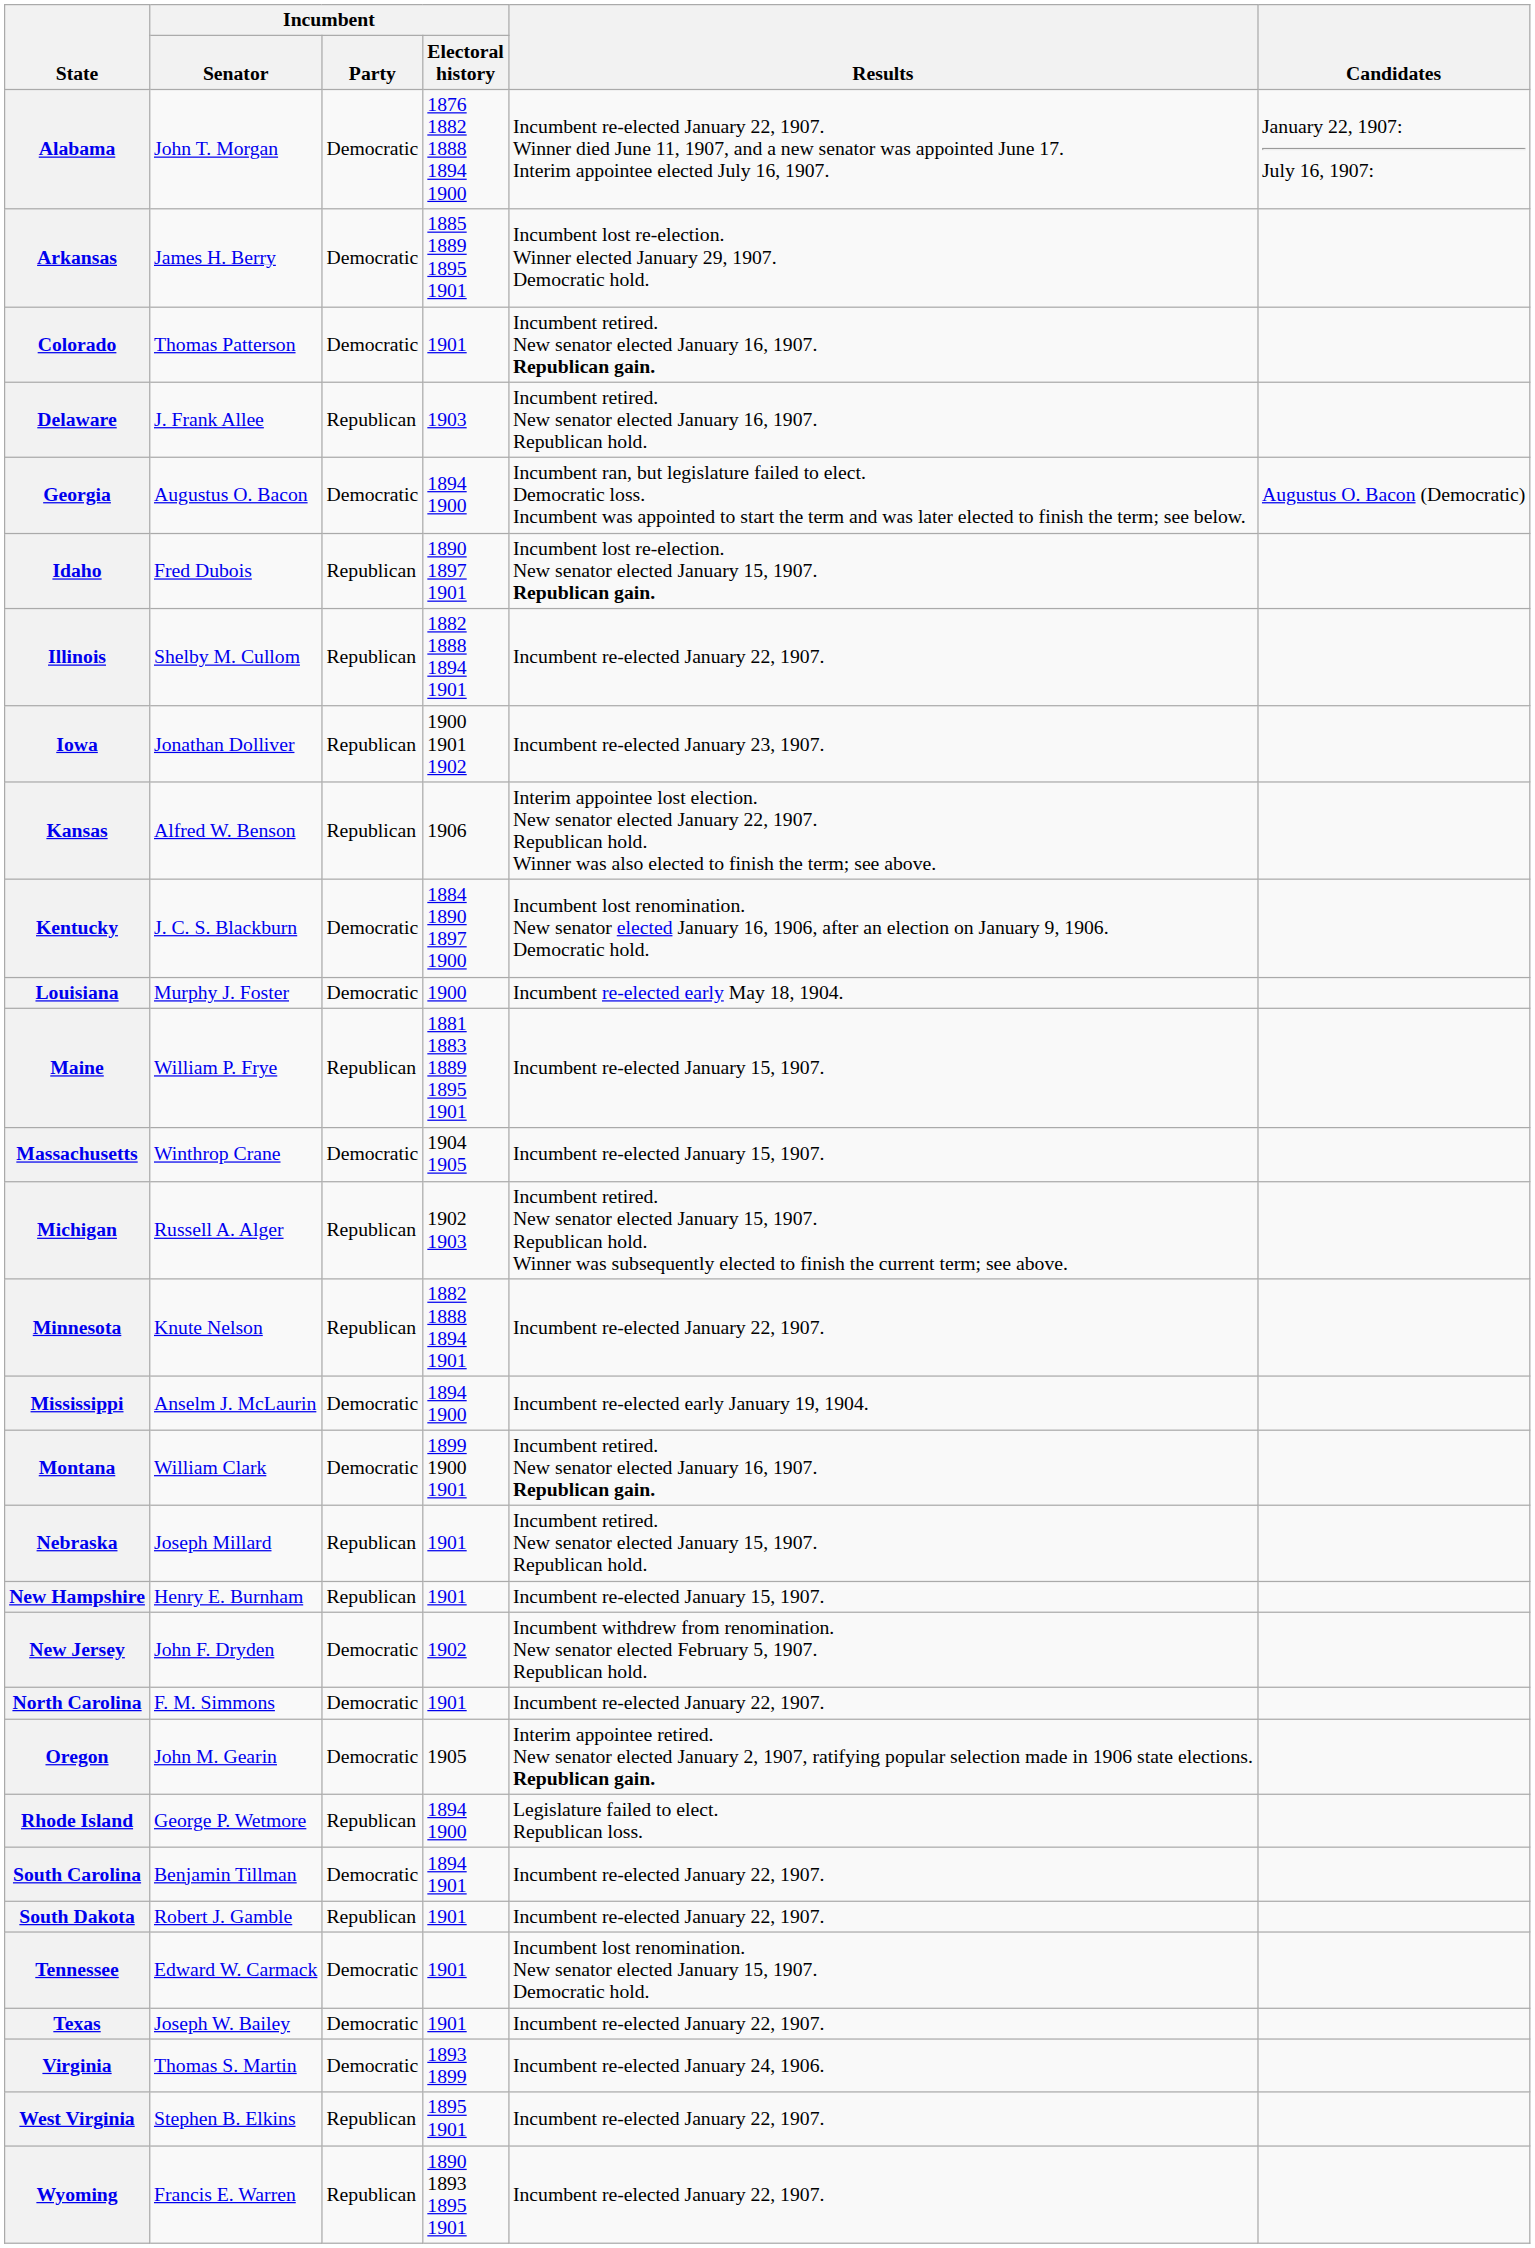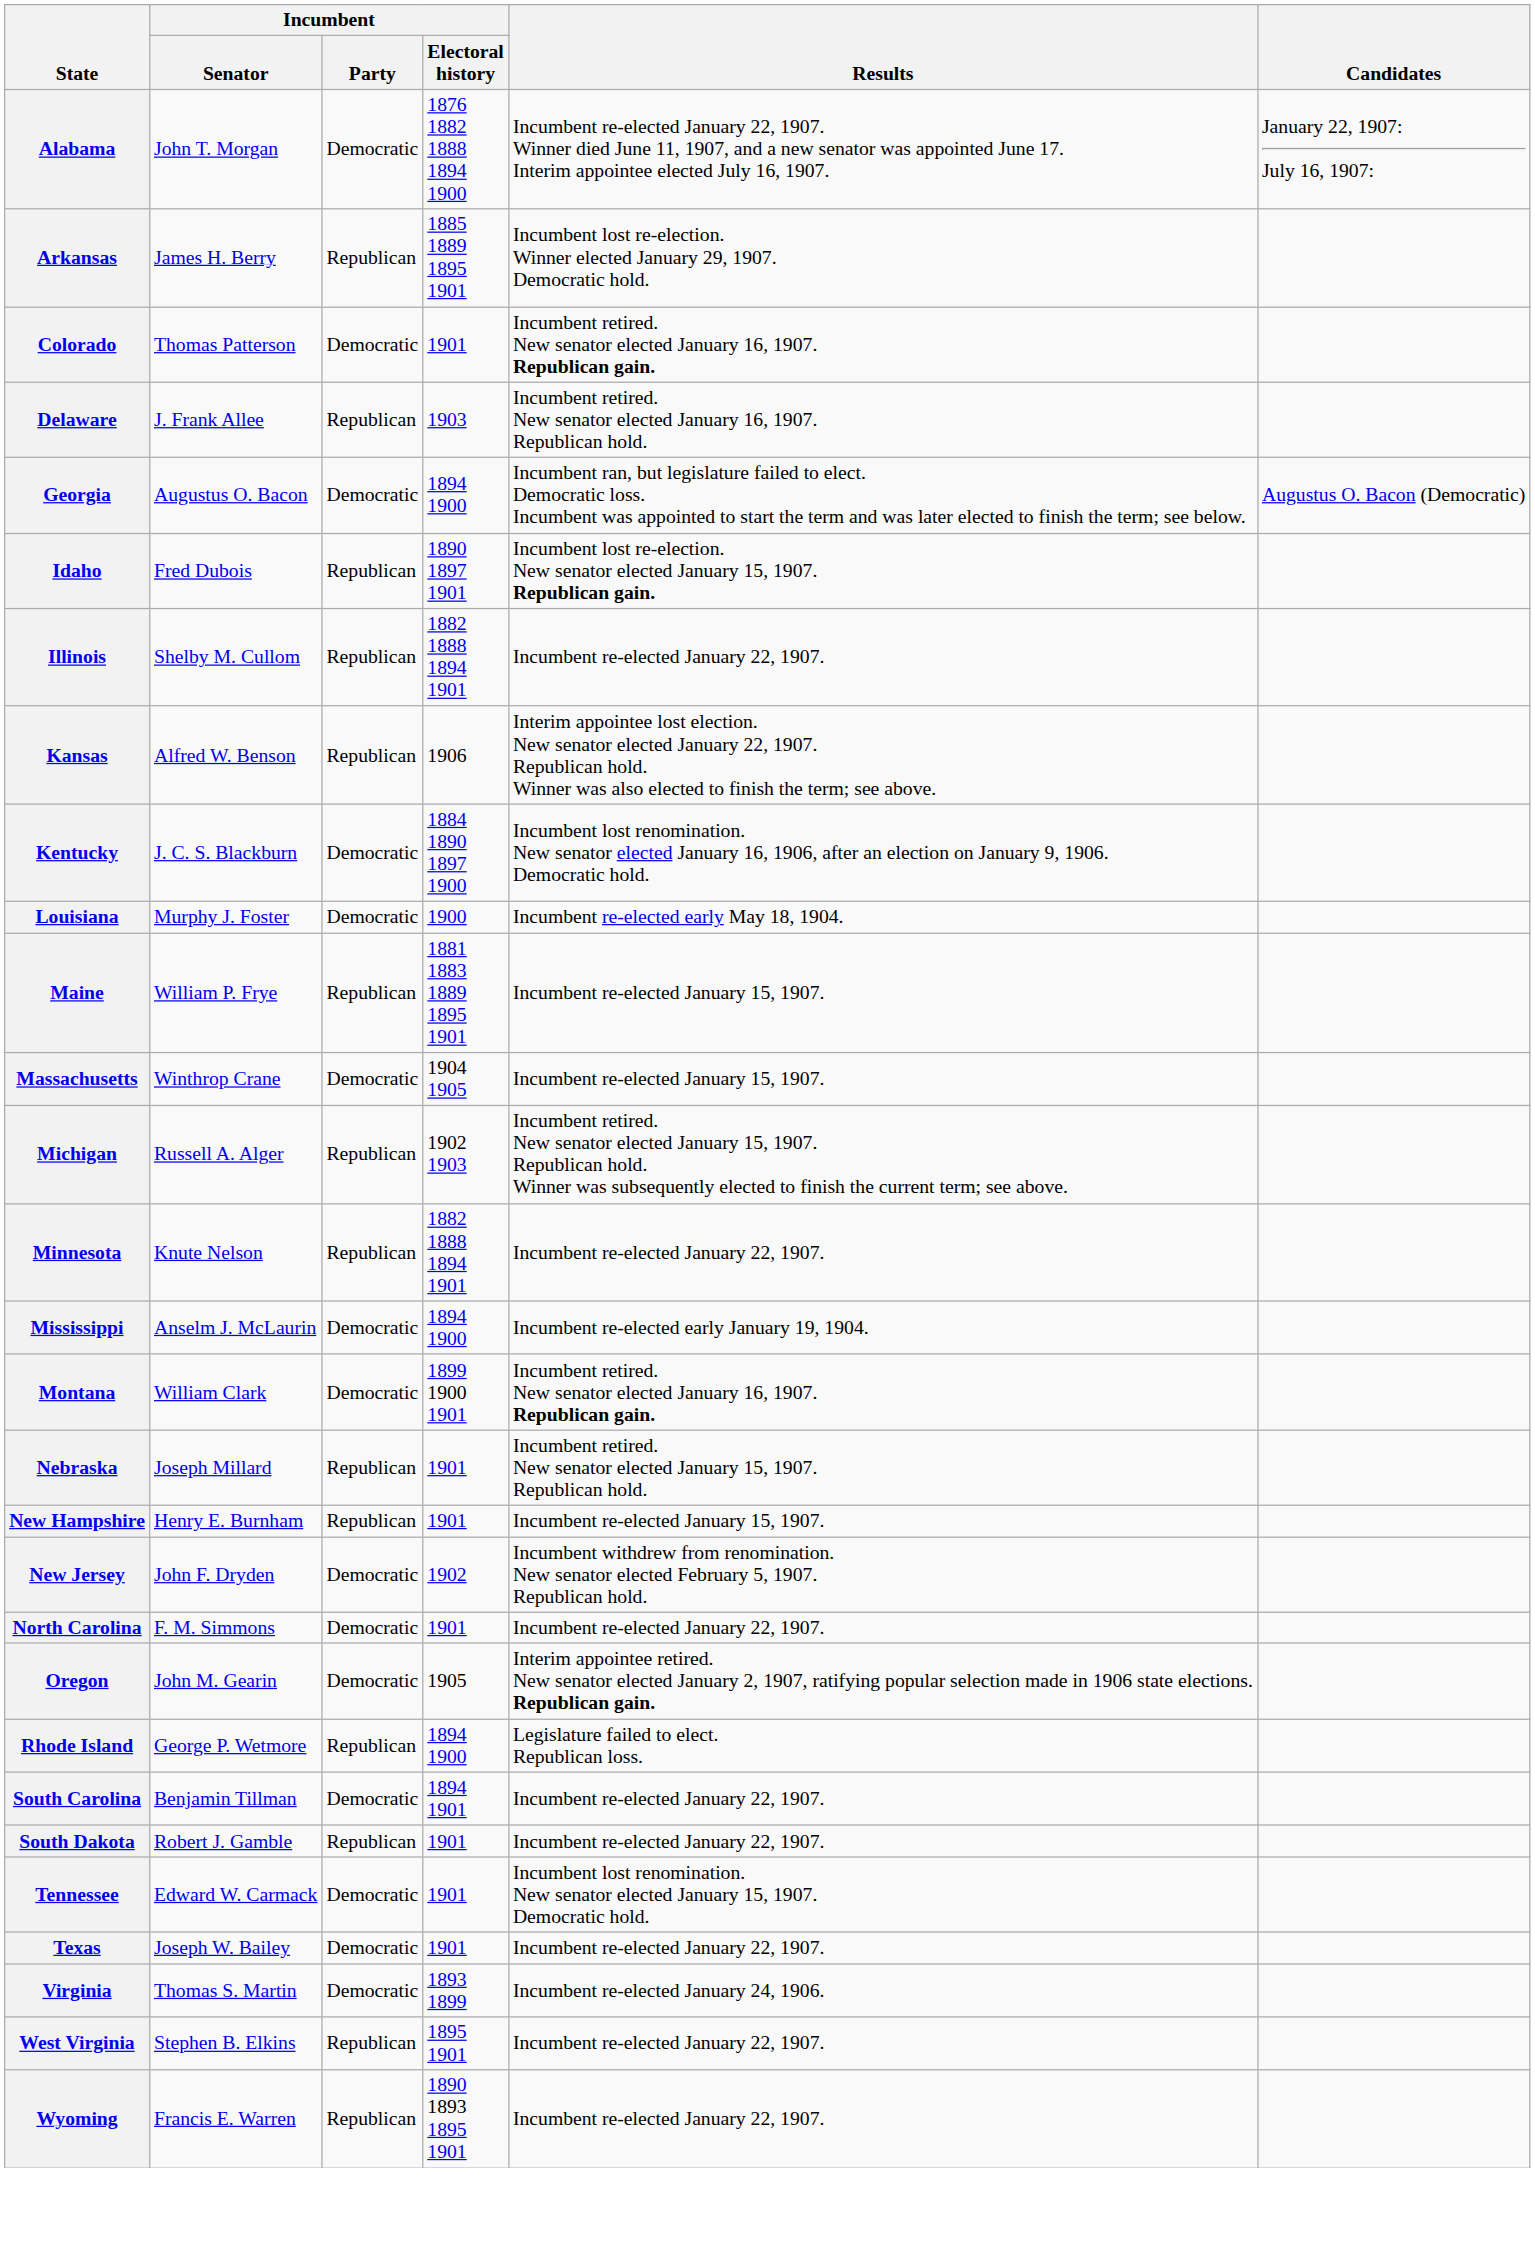Arkansas | Incumbent / Party: Democratic -> Republican
- row: Iowa | Jonathan Dolliver | Republican | 1900 1901 1902 | Incumbent re-elected January 23, 1907.
